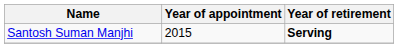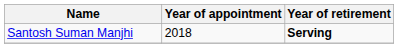Santosh Suman Manjhi | Year of appointment: 2015 -> 2018
